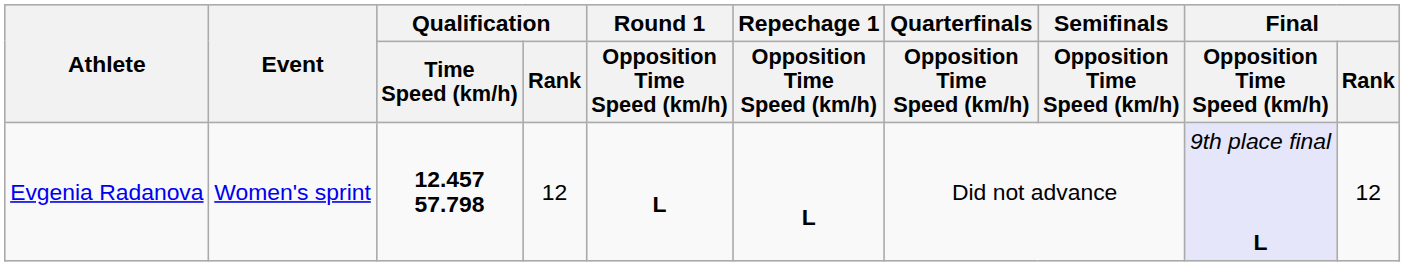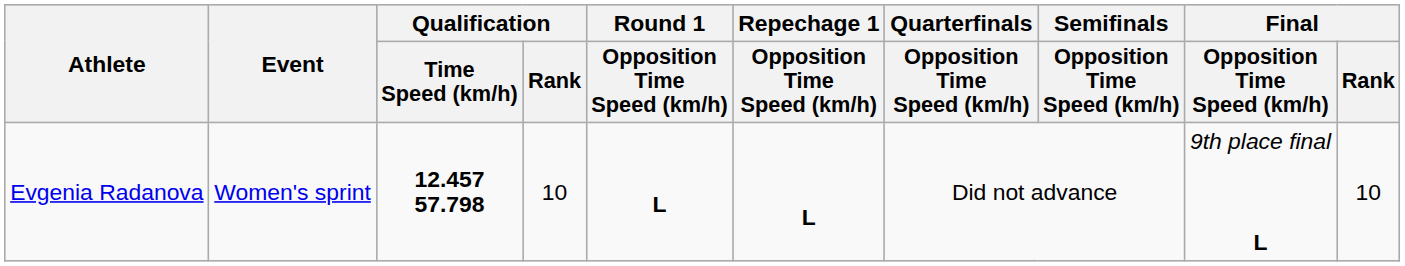Evgenia Radanova | Qualification / Rank: 12 -> 10
Evgenia Radanova | Final / Opposition Time Speed (km/h): lavender background -> no background
Evgenia Radanova | Final / Rank: 12 -> 10
